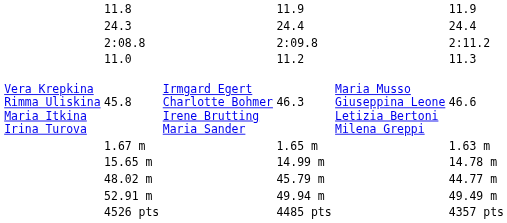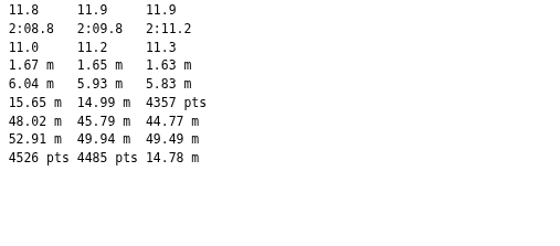- row: 24.3 | 24.4 | 24.4
- row: Vera Krepkina Rimma Uliskina Maria Itkina Irina Turova | 45.8 | Irmgard Egert Charlotte Bohmer Irene Brutting Maria Sander | 46.3 | Maria Musso Giuseppina Leone Letizia Bertoni Milena Greppi | 46.6
+ row: 6.04 m | 5.93 m | 5.83 m
15.65 m | column 7: 14.78 m -> 4357 pts
4526 pts | column 7: 4357 pts -> 14.78 m
